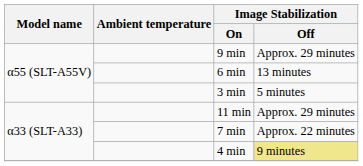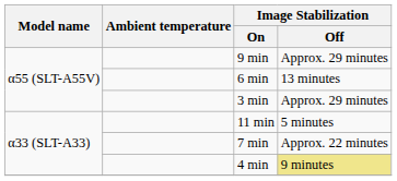3 min | Image Stabilization / Off: 5 minutes -> Approx. 29 minutes
11 min | Image Stabilization / Off: Approx. 29 minutes -> 5 minutes
